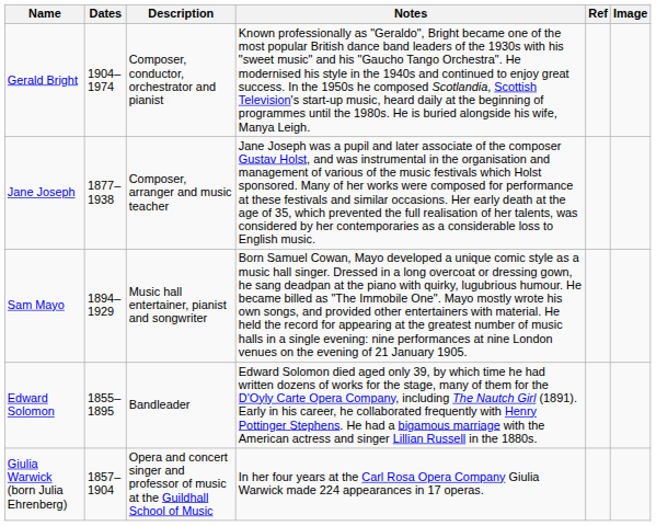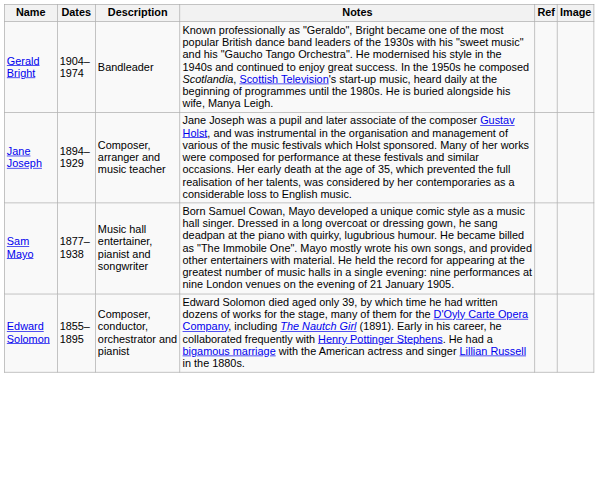Gerald Bright | Description: Composer, conductor, orchestrator and pianist -> Bandleader
Jane Joseph | Dates: 1877–1938 -> 1894–1929
Sam Mayo | Dates: 1894–1929 -> 1877–1938
Edward Solomon | Description: Bandleader -> Composer, conductor, orchestrator and pianist
- row: Giulia Warwick (born Julia Ehrenberg) | 1857–1904 | Opera and concert singer and professor of music at the Guildhall School of Music | In her four years at the Carl Rosa Opera Company Giulia Warwick made 224 appearances in 17 operas.
